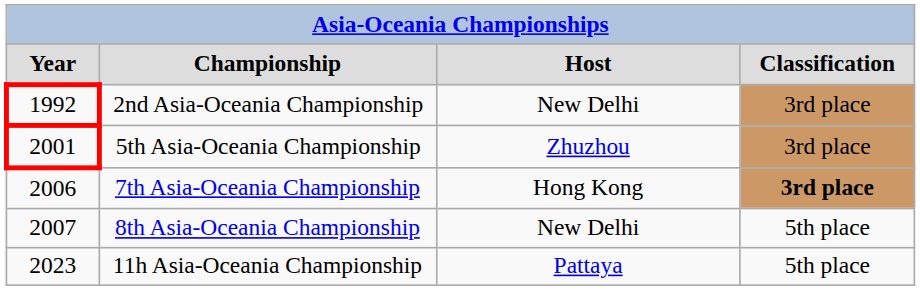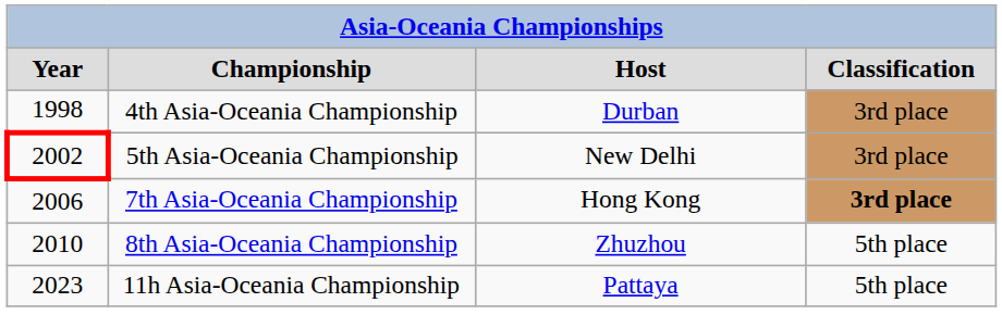- row: 1992 | 2nd Asia-Oceania Championship | New Delhi | 3rd place
+ row: 1998 | 4th Asia-Oceania Championship | Durban | 3rd place
5th Asia-Oceania Championship | column 1: 2001 -> 2002
5th Asia-Oceania Championship | column 3: Zhuzhou -> New Delhi
8th Asia-Oceania Championship | column 1: 2007 -> 2010
8th Asia-Oceania Championship | column 3: New Delhi -> Zhuzhou
